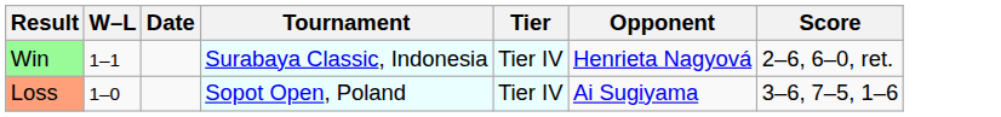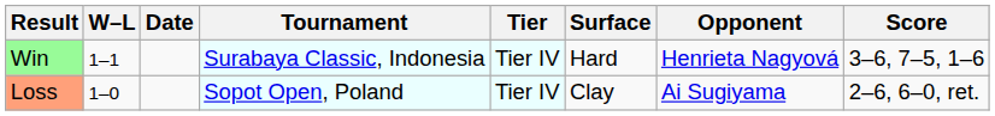+ column: Surface | Hard | Clay
Win | Score: 2–6, 6–0, ret. -> 3–6, 7–5, 1–6
Loss | Score: 3–6, 7–5, 1–6 -> 2–6, 6–0, ret.
